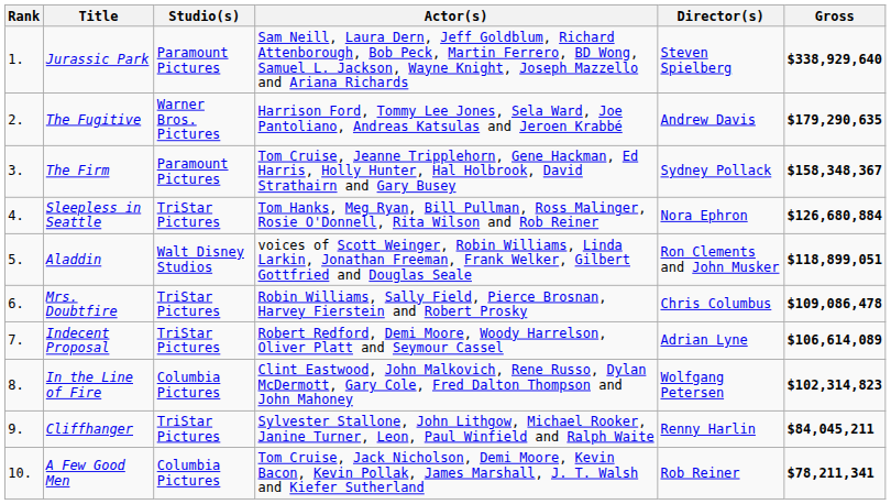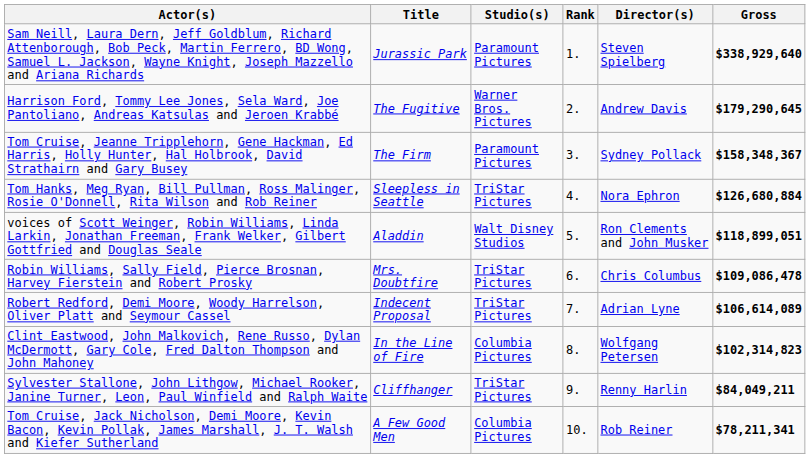columns swapped: Rank <-> Actor(s)
The Fugitive | Gross: $179,290,635 -> $179,290,645
Cliffhanger | Gross: $84,045,211 -> $84,049,211
